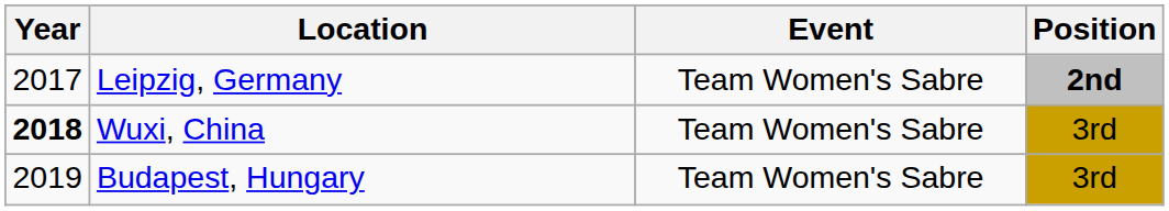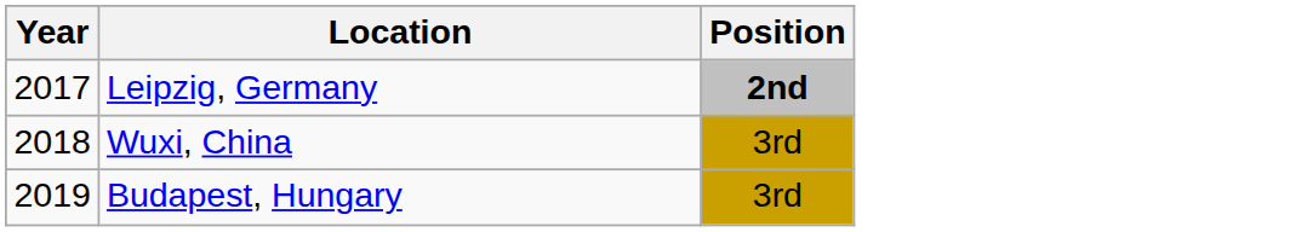- column: Event | Team Women's Sabre | Team Women's Sabre | Team Women's Sabre
Wuxi, China | Year: bold -> normal
